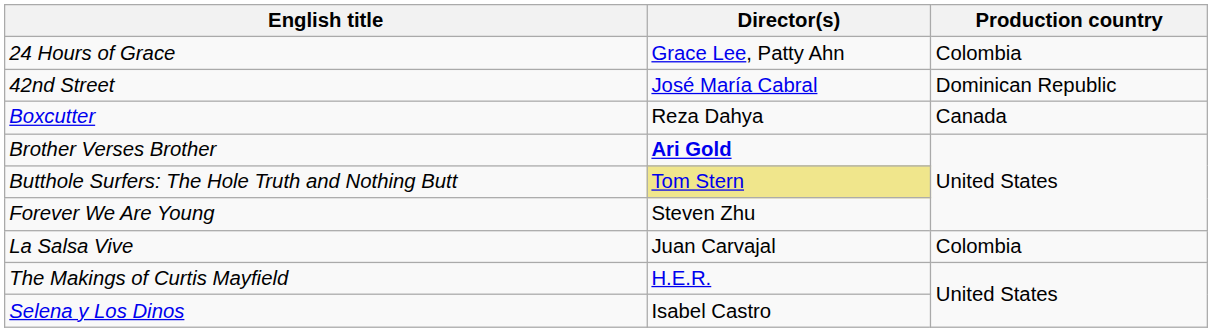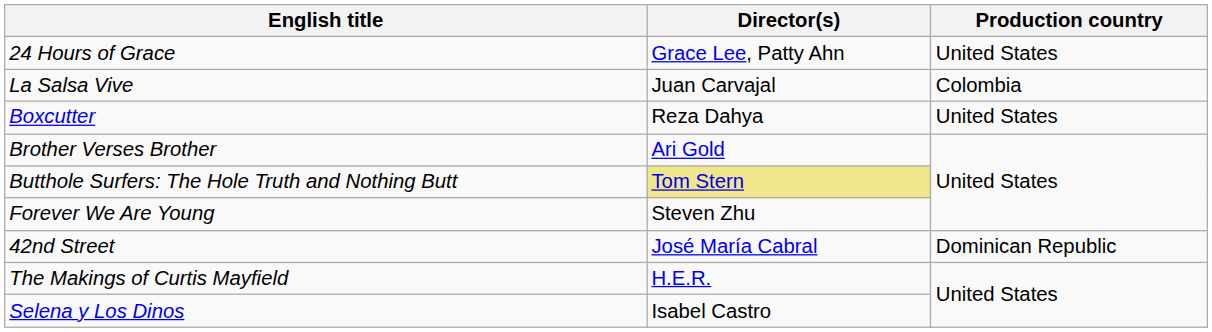24 Hours of Grace | Production country: Colombia -> United States
rows swapped: 42nd Street <-> La Salsa Vive
Boxcutter | Production country: Canada -> United States
Brother Verses Brother | Director(s): bold -> normal
